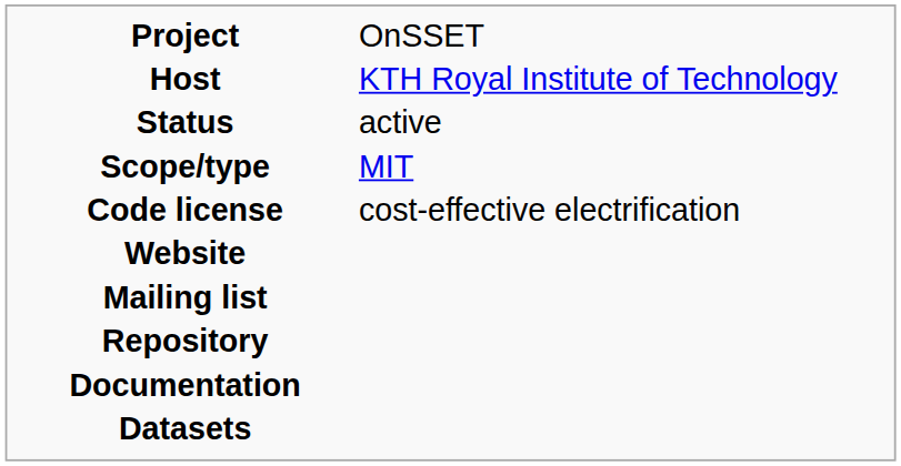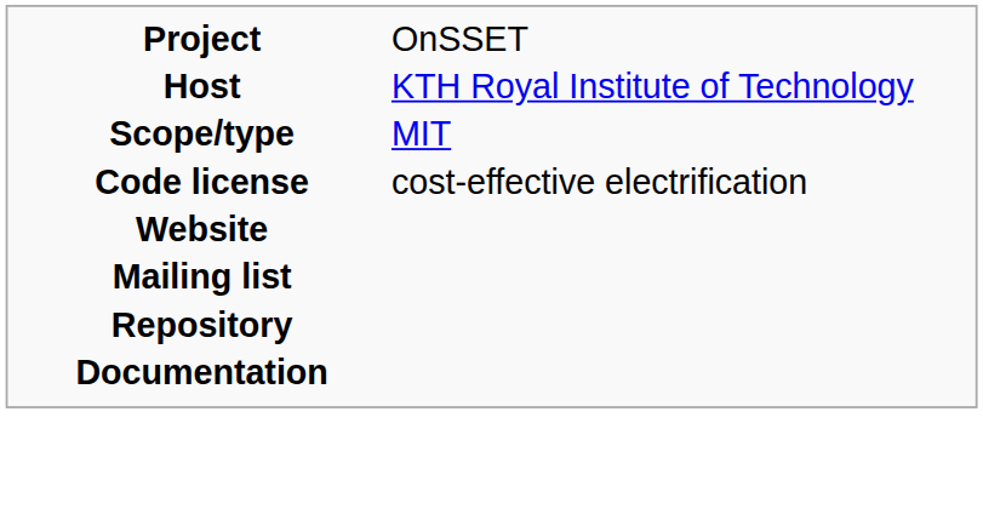- row: Status | active
- row: Datasets
